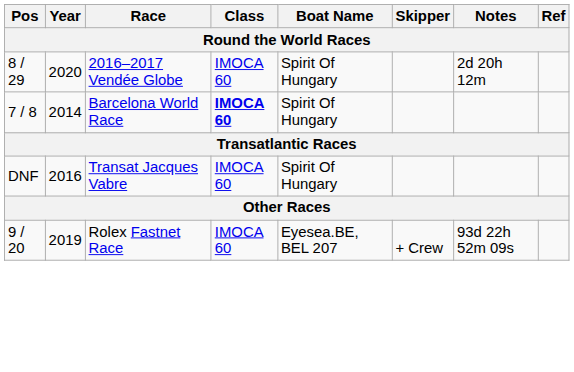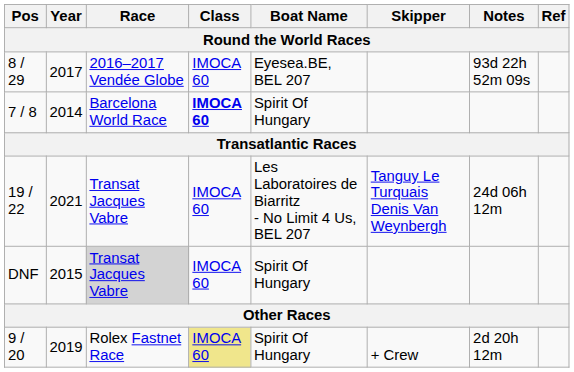8 / 29 | Year: 2020 -> 2017
8 / 29 | Boat Name: Spirit Of Hungary -> Eyesea.BE, BEL 207
8 / 29 | Notes: 2d 20h 12m -> 93d 22h 52m 09s
+ row: 19 / 22 | 2021 | Transat Jacques Vabre | IMOCA 60 | Les Laboratoires de Biarritz - No Limit 4 Us, BEL 207 | Tanguy Le Turquais Denis Van Weynbergh | 24d 06h 12m
DNF | Year: 2016 -> 2015
DNF | Race: no background -> lightgrey background
9 / 20 | Class: no background -> khaki background
9 / 20 | Boat Name: Eyesea.BE, BEL 207 -> Spirit Of Hungary
9 / 20 | Notes: 93d 22h 52m 09s -> 2d 20h 12m
